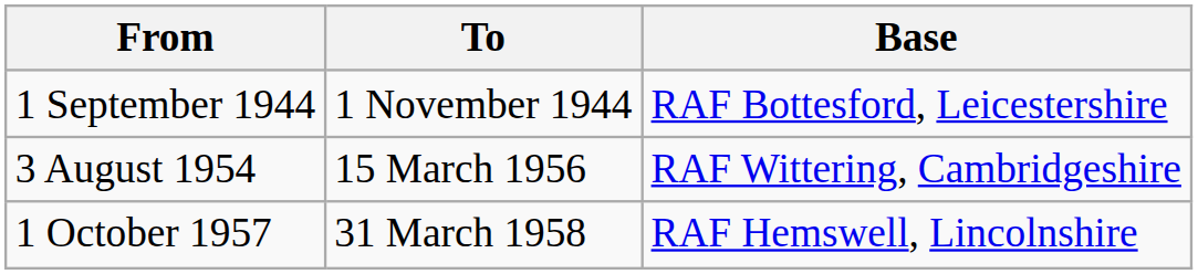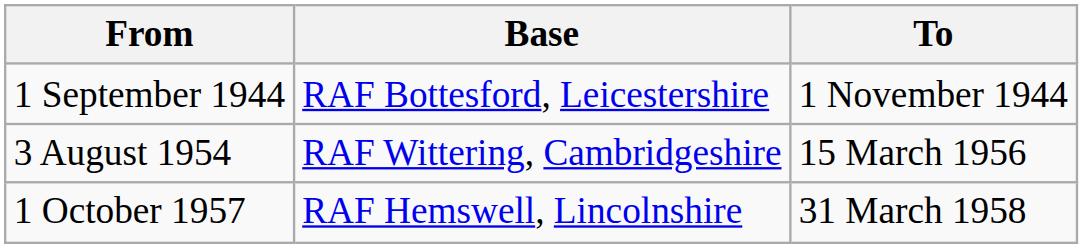columns swapped: To <-> Base
